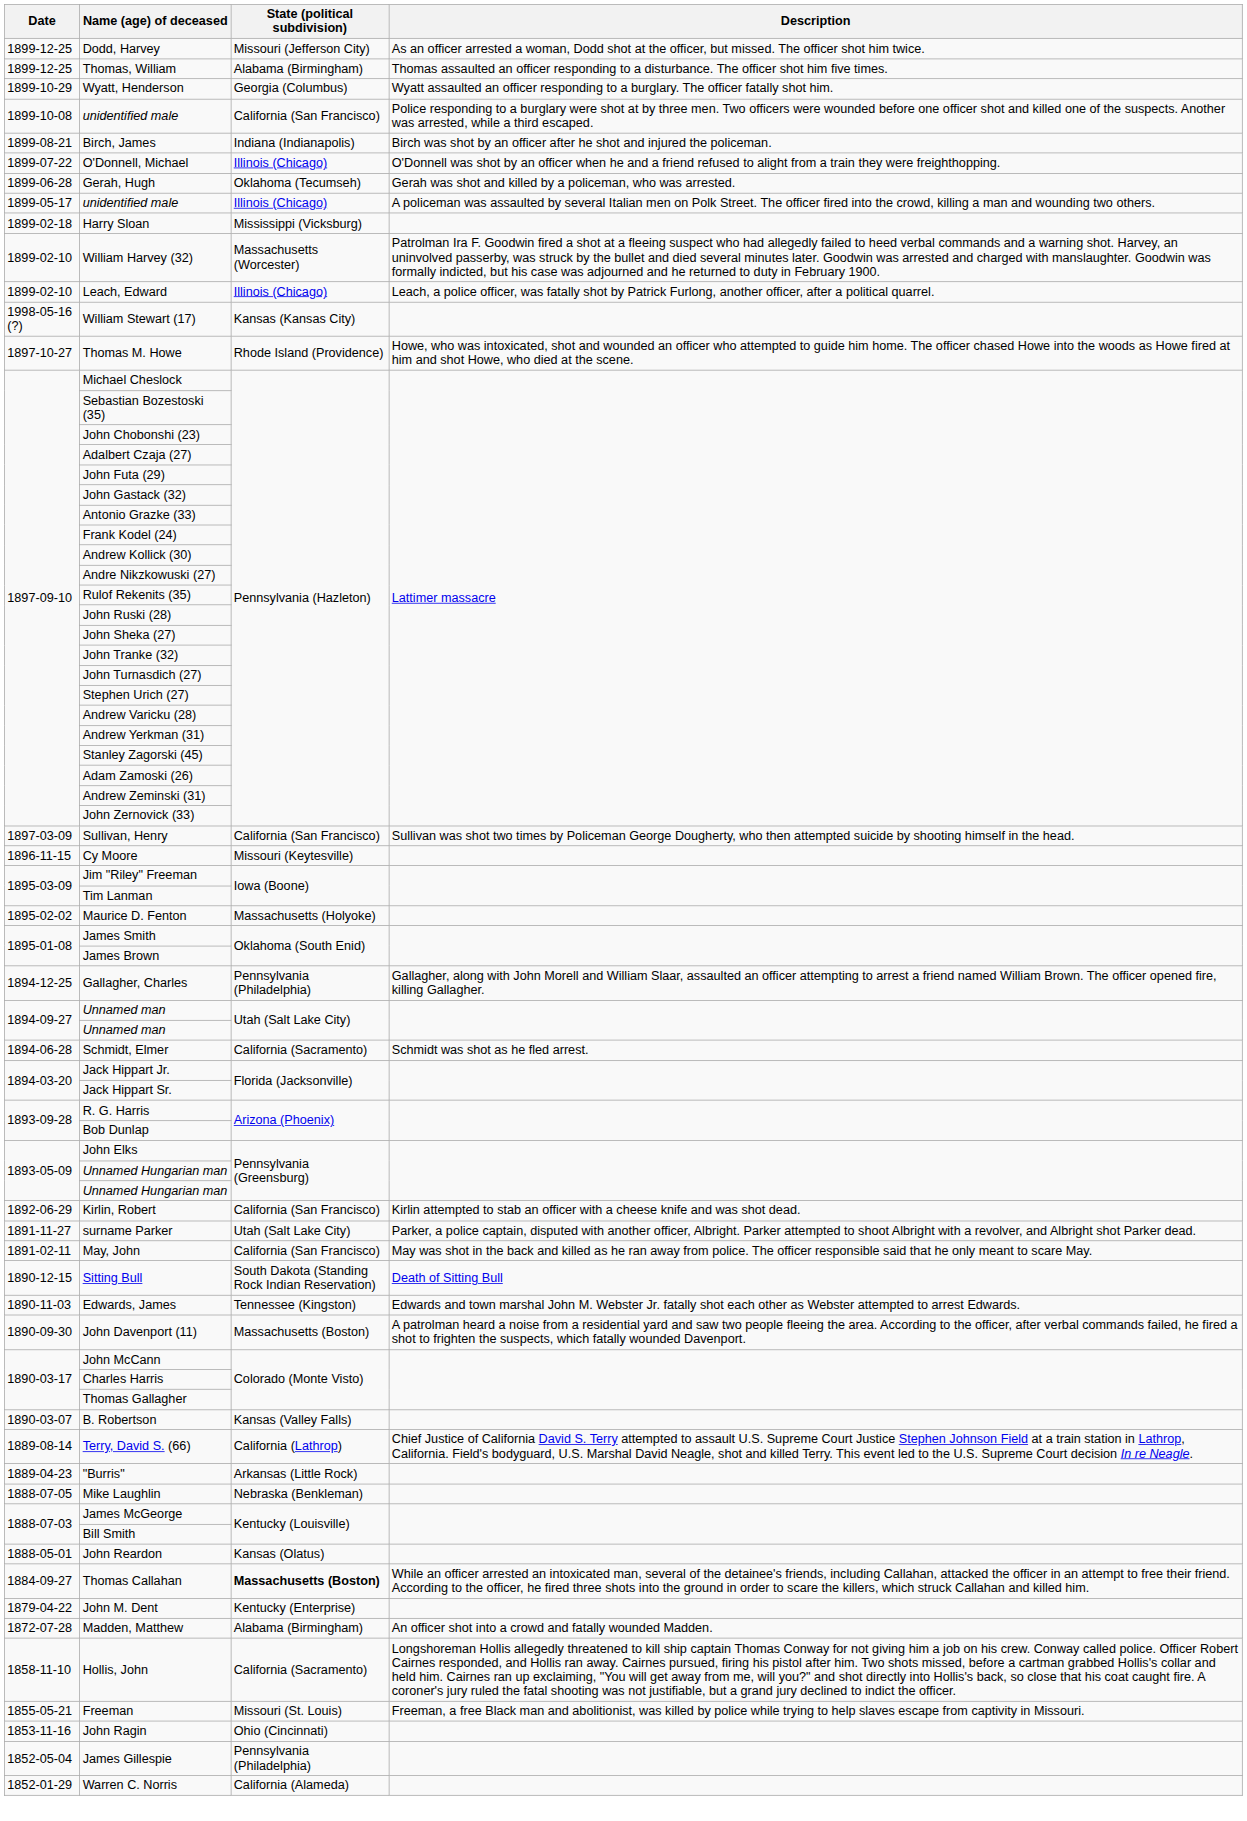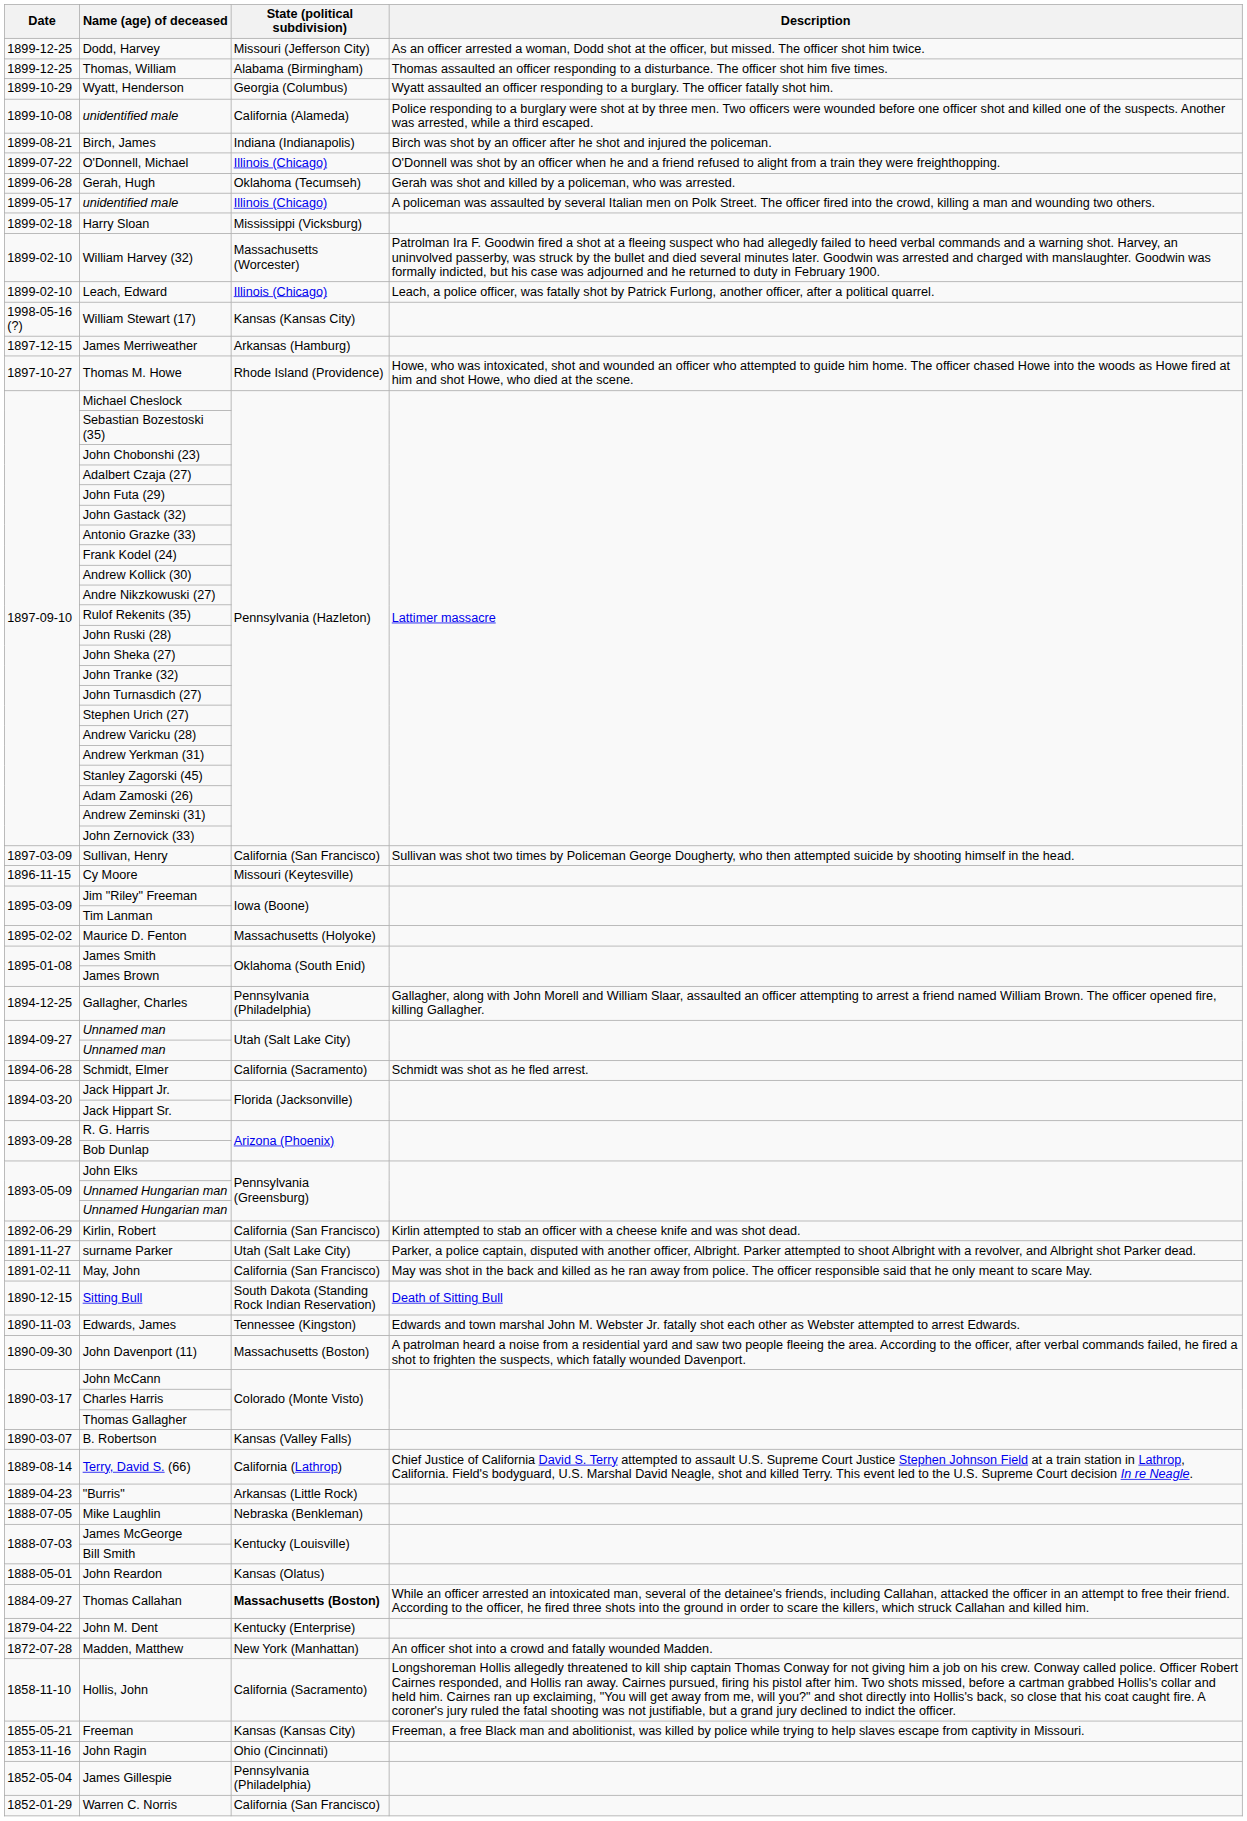1899-10-08 / unidentified male | State (political subdivision): California (San Francisco) -> California (Alameda)
+ row: 1897-12-15 | James Merriweather | Arkansas (Hamburg)
Madden, Matthew | State (political subdivision): Alabama (Birmingham) -> New York (Manhattan)
Freeman | State (political subdivision): Missouri (St. Louis) -> Kansas (Kansas City)
Warren C. Norris | State (political subdivision): California (Alameda) -> California (San Francisco)
